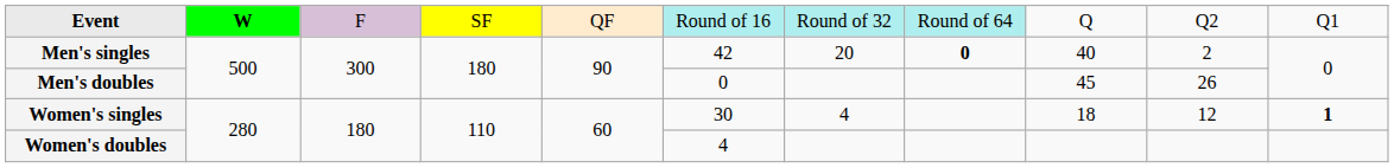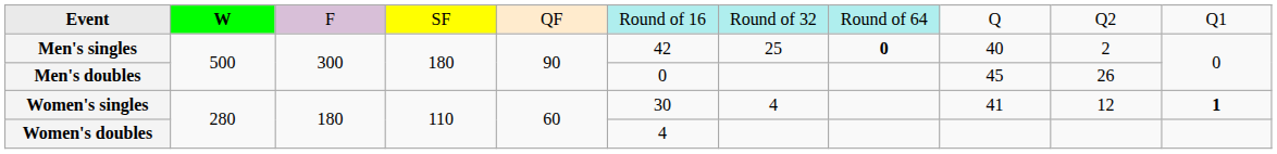Men's singles | column 7: 20 -> 25
Women's singles | column 9: 18 -> 41
